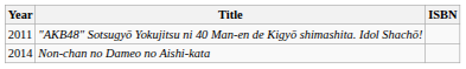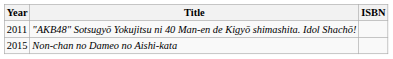Non-chan no Dameo no Aishi-kata | Year: 2014 -> 2015
